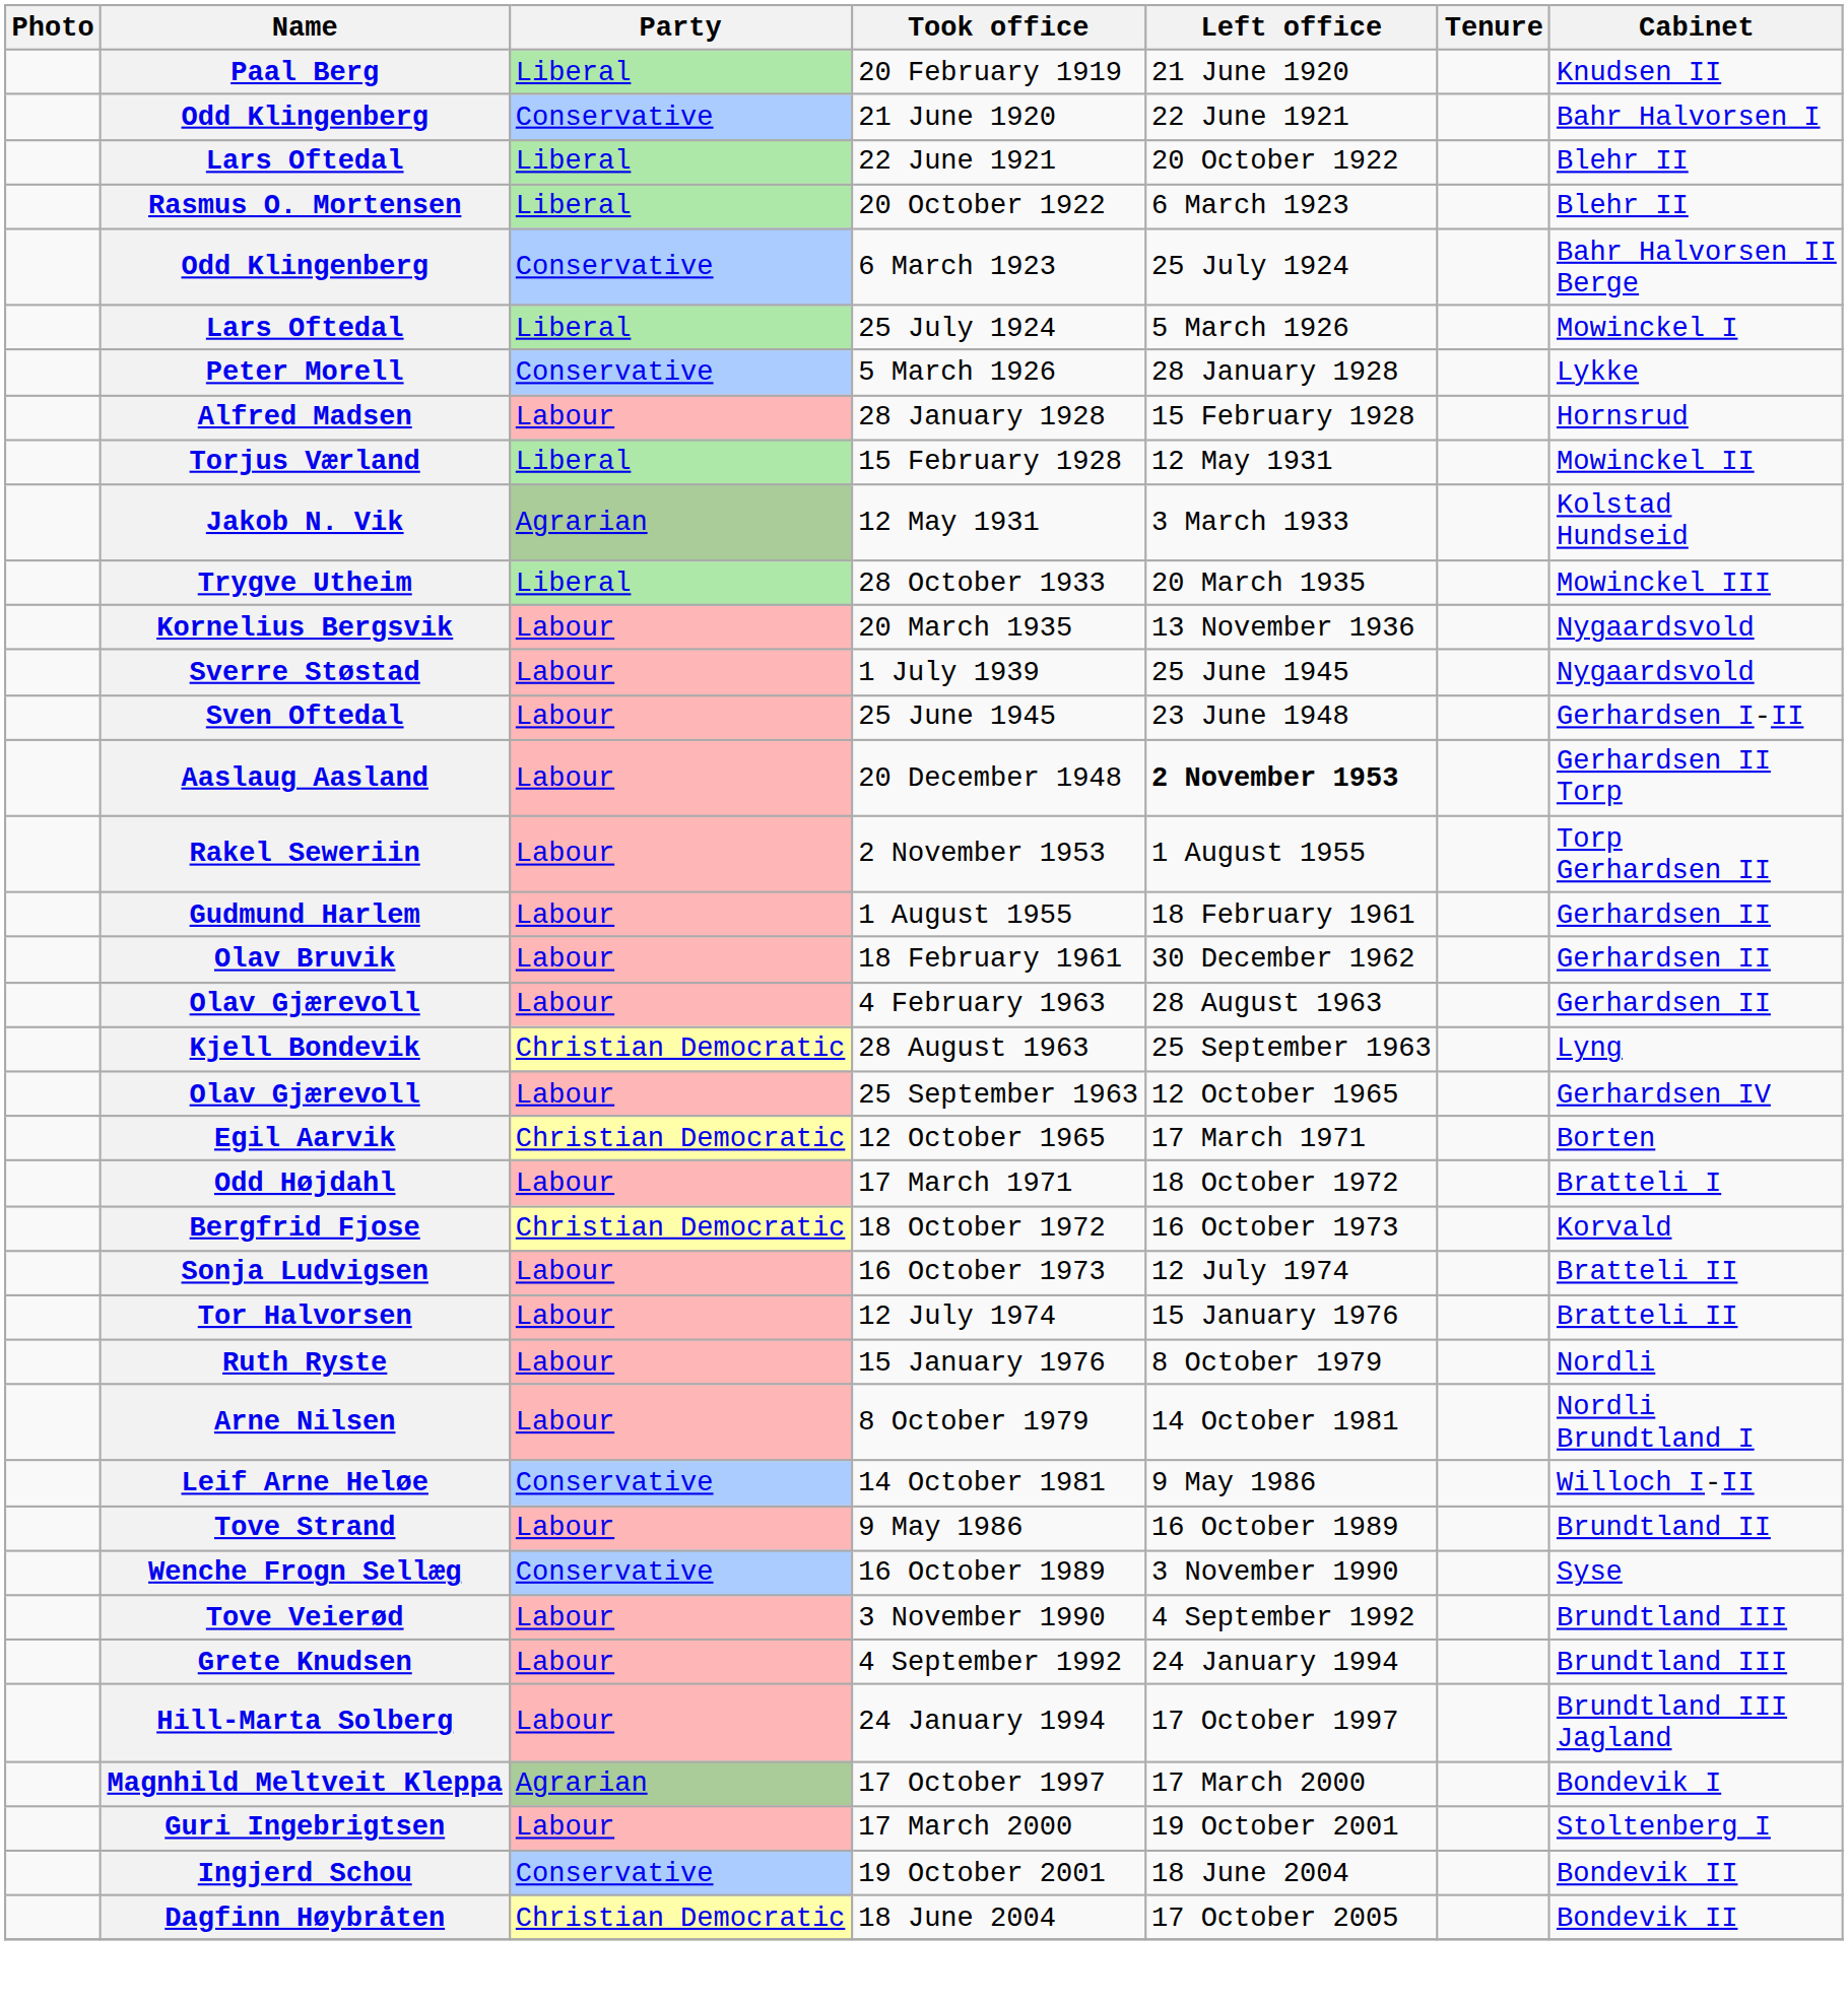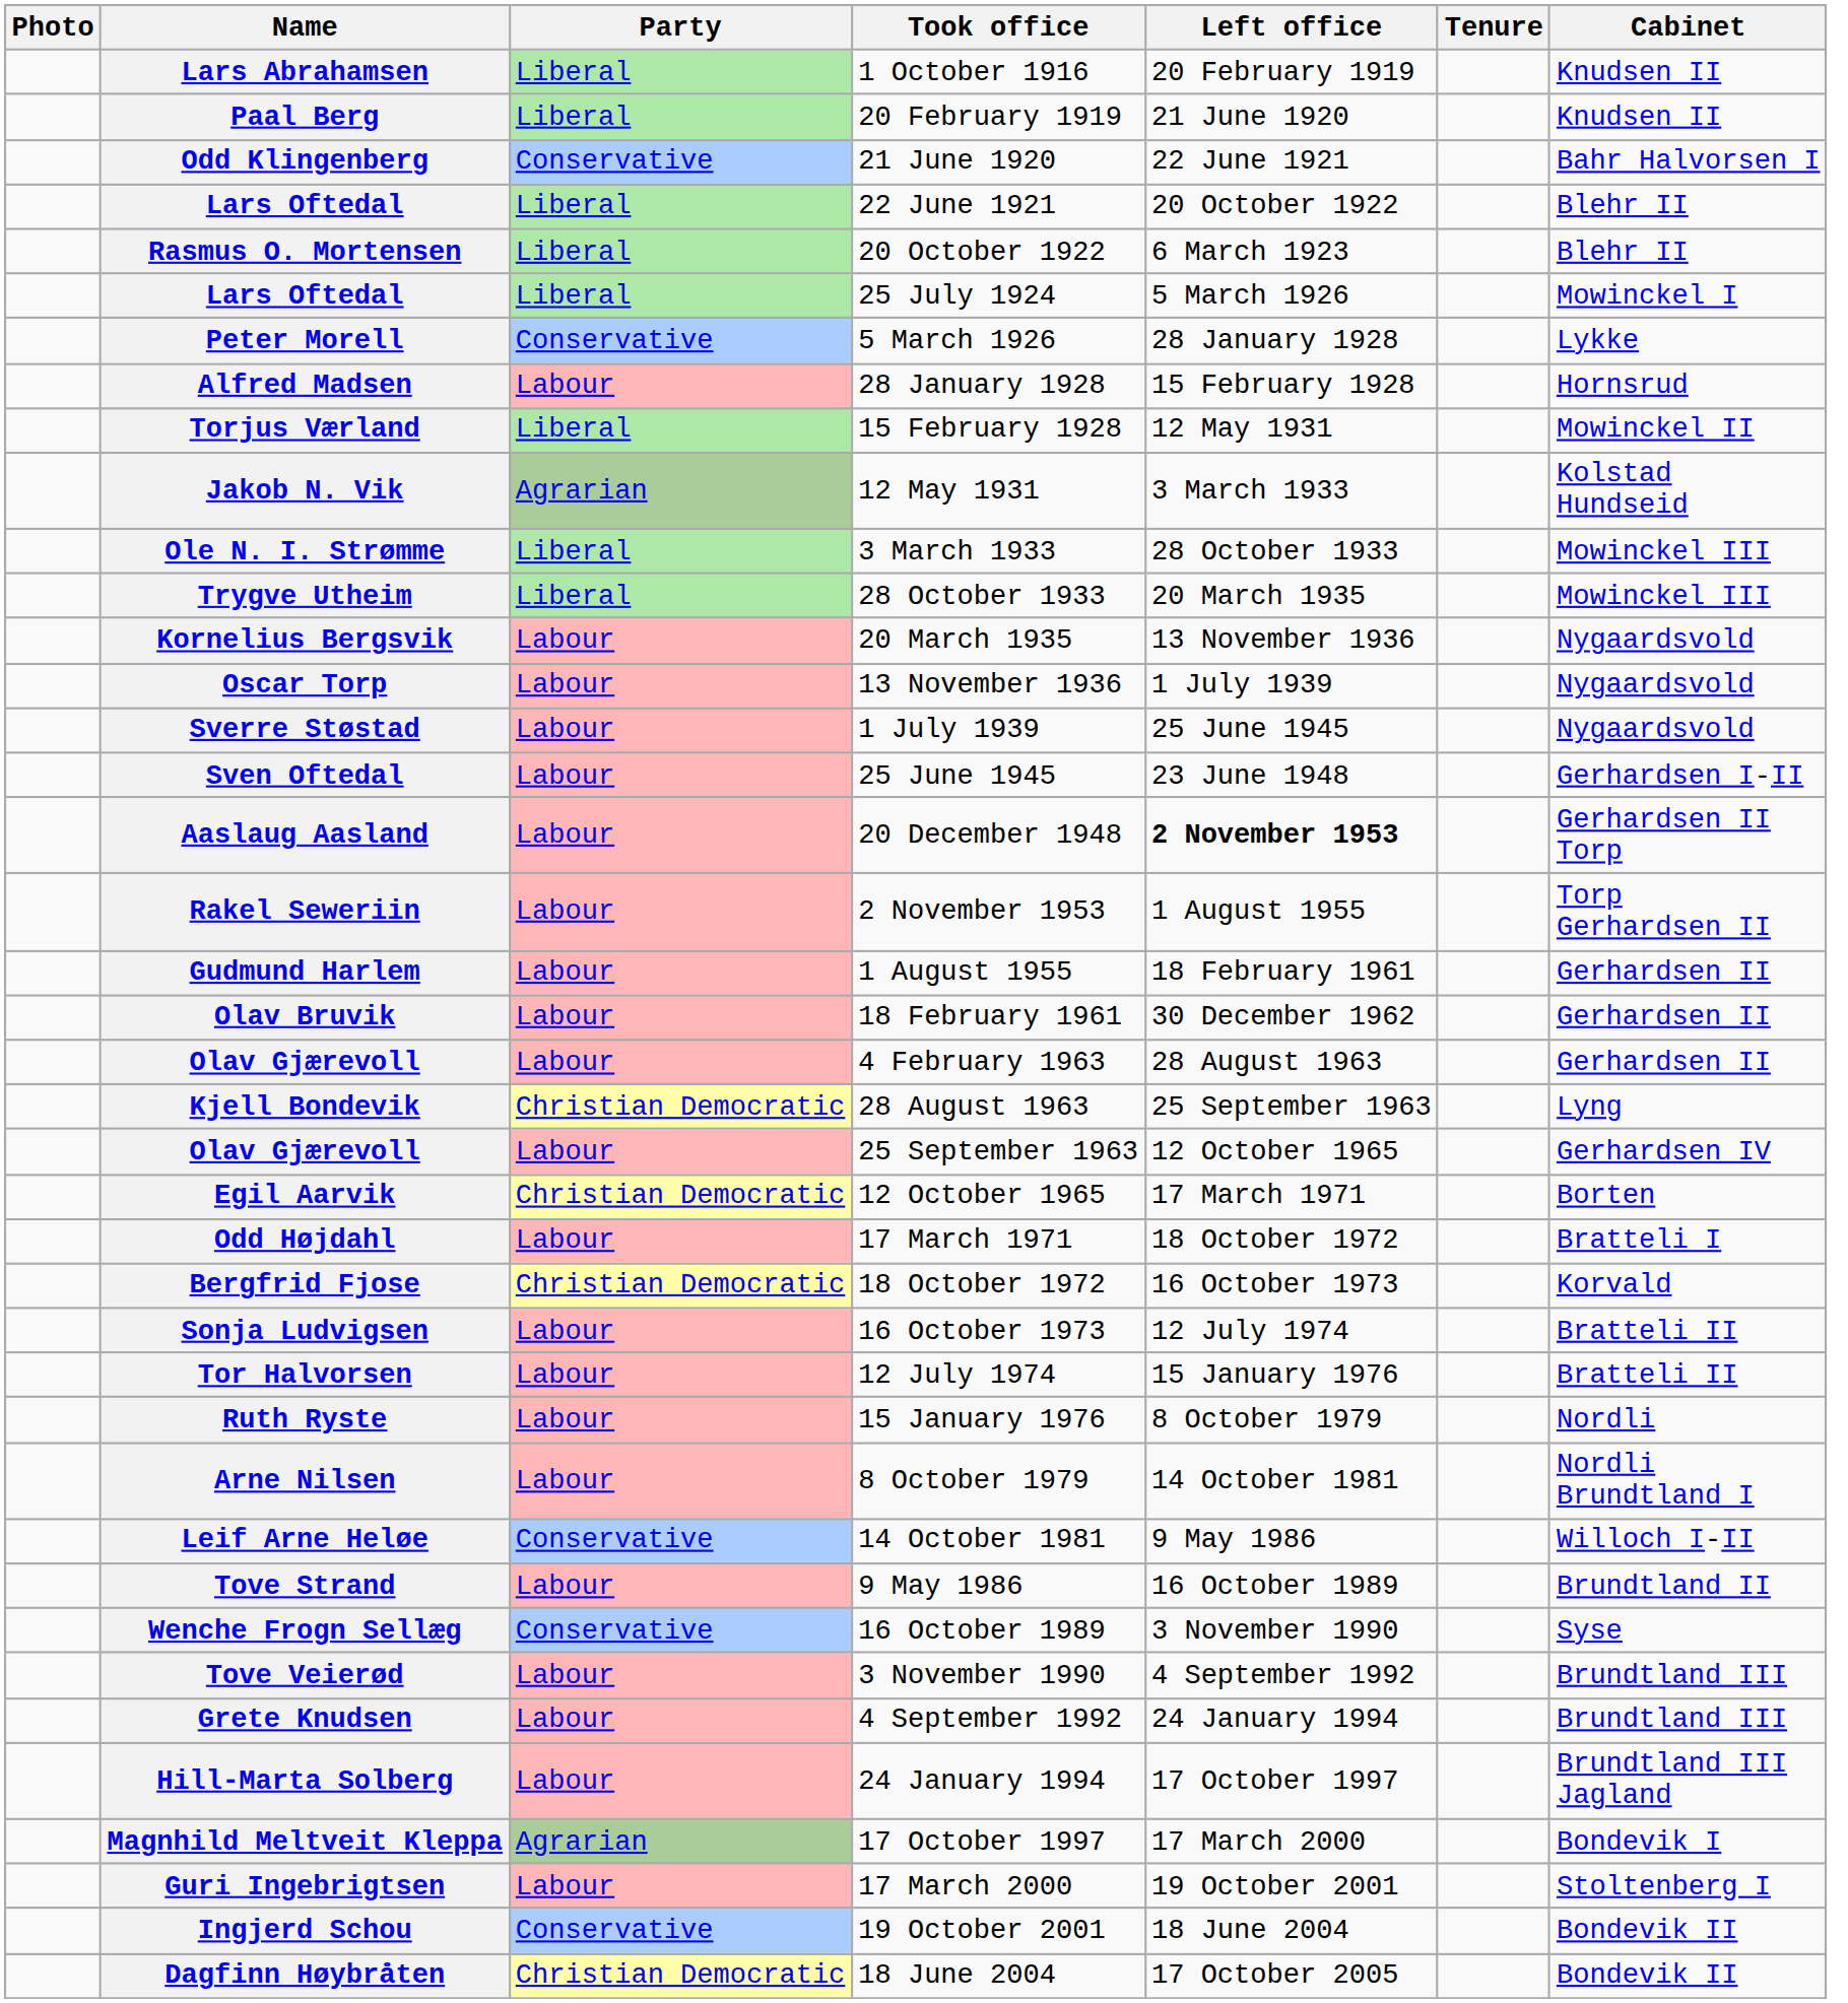+ row: Lars Abrahamsen | Liberal | 1 October 1916 | 20 February 1919 | Knudsen II
- row: Odd Klingenberg | Conservative | 6 March 1923 | 25 July 1924 | Bahr Halvorsen II Berge
+ row: Ole N. I. Strømme | Liberal | 3 March 1933 | 28 October 1933 | Mowinckel III
+ row: Oscar Torp | Labour | 13 November 1936 | 1 July 1939 | Nygaardsvold
